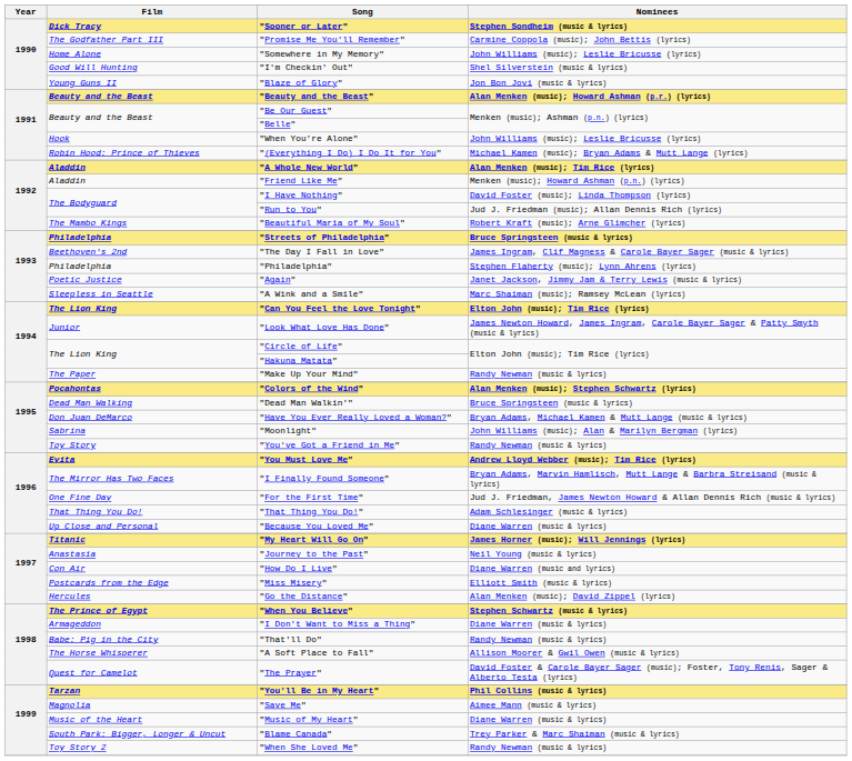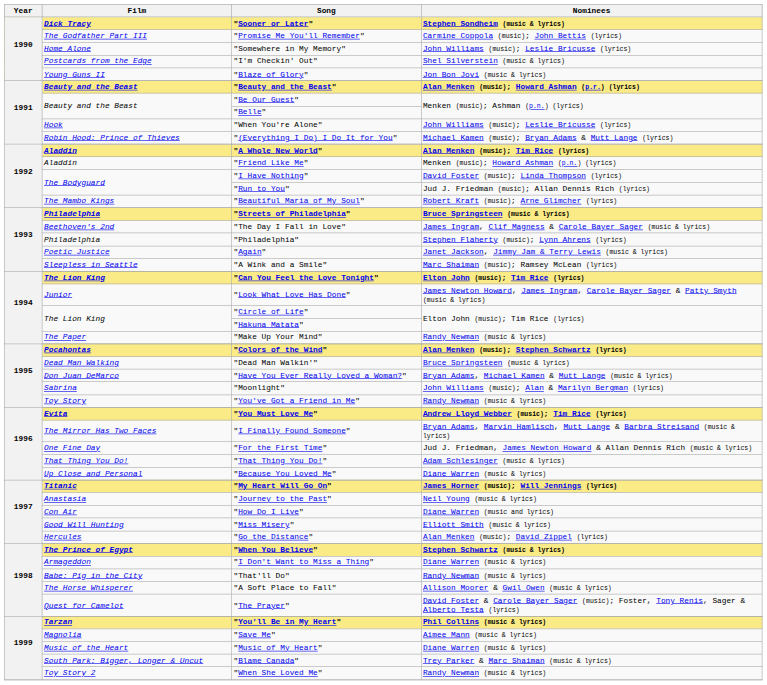"I'm Checkin' Out" | Film: Good Will Hunting -> Postcards from the Edge
"Miss Misery" | Film: Postcards from the Edge -> Good Will Hunting
